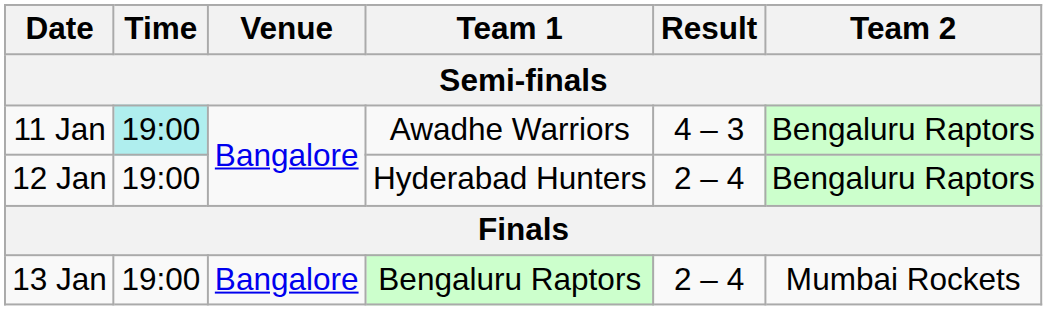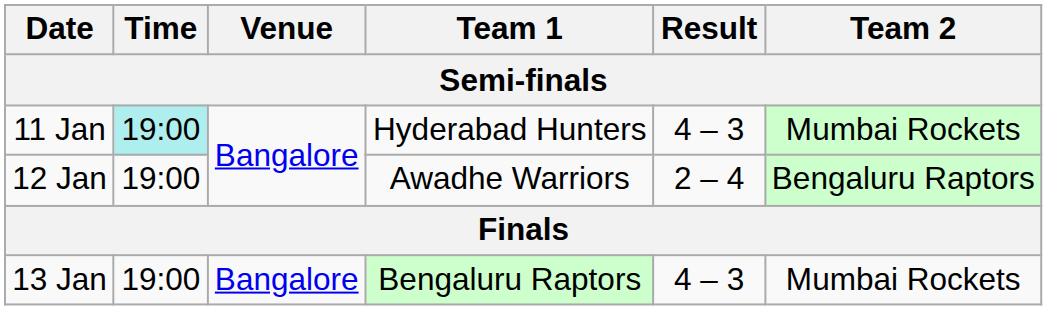11 Jan | Team 1: Awadhe Warriors -> Hyderabad Hunters
11 Jan | Team 2: Bengaluru Raptors -> Mumbai Rockets
12 Jan | Team 1: Hyderabad Hunters -> Awadhe Warriors
13 Jan | Result: 2 – 4 -> 4 – 3
